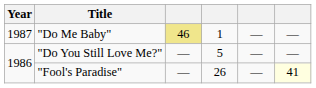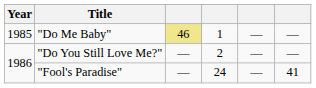"Do Me Baby" | Year: 1987 -> 1985
"Do You Still Love Me?" | column 4: 5 -> 2
"Fool's Paradise" | column 4: 26 -> 24
"Fool's Paradise" | column 6: lightyellow background -> no background
